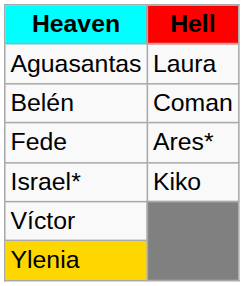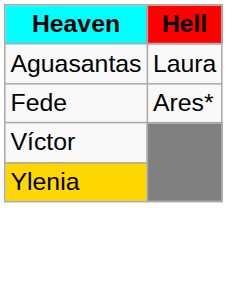- row: Belén | Coman
- row: Israel* | Kiko
